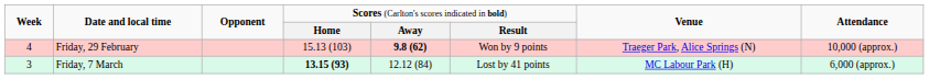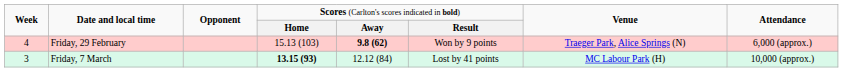Friday, 29 February | column 8: 10,000 (approx.) -> 6,000 (approx.)
Friday, 7 March | column 8: 6,000 (approx.) -> 10,000 (approx.)
